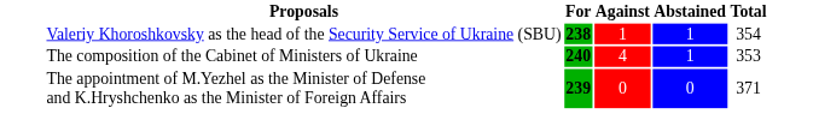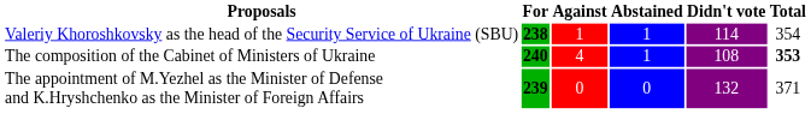+ column: Didn't vote | 114 | 108 | 132
The composition of the Cabinet of Ministers of Ukraine | Total: normal -> bold
